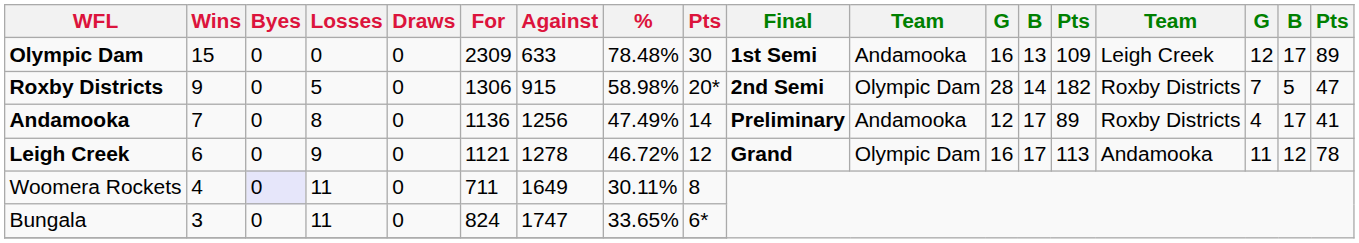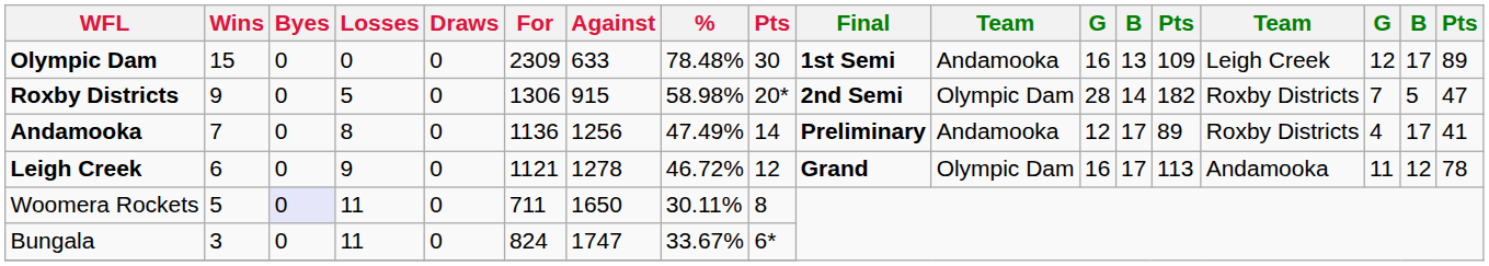Woomera Rockets | Wins: 4 -> 5
Woomera Rockets | Against: 1649 -> 1650
Bungala | %: 33.65% -> 33.67%
